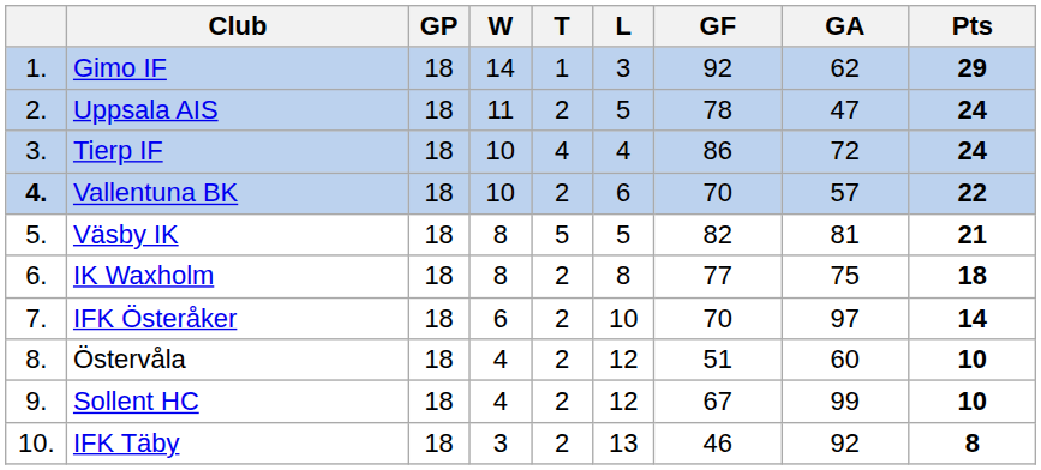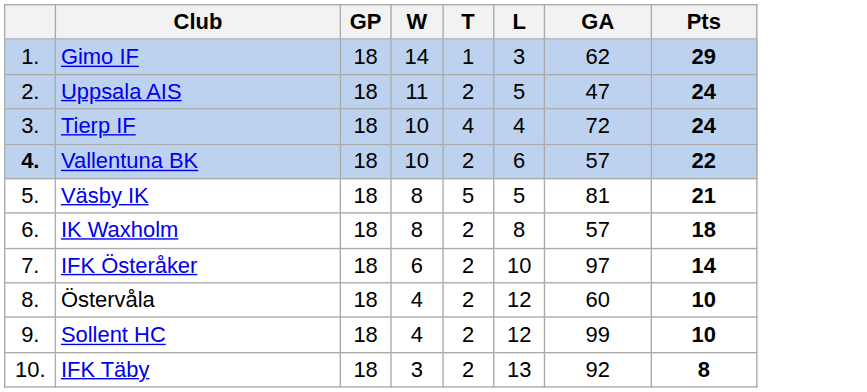- column: GF | 92 | 78 | 86 | 70 | 82 | 77 | 70 | 51 | 67 | 46
IK Waxholm | GA: 75 -> 57
